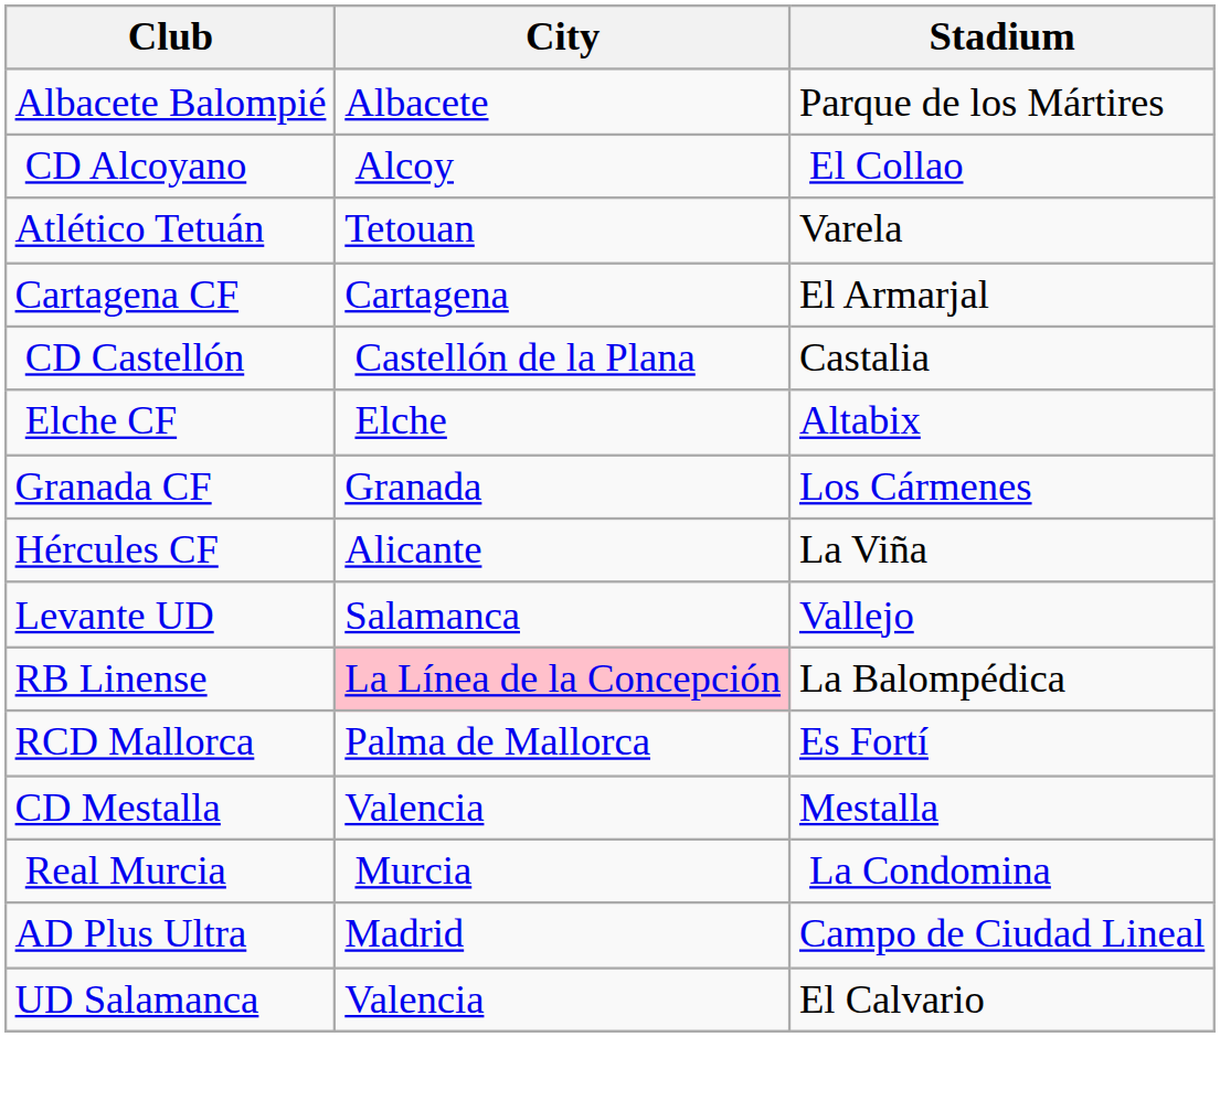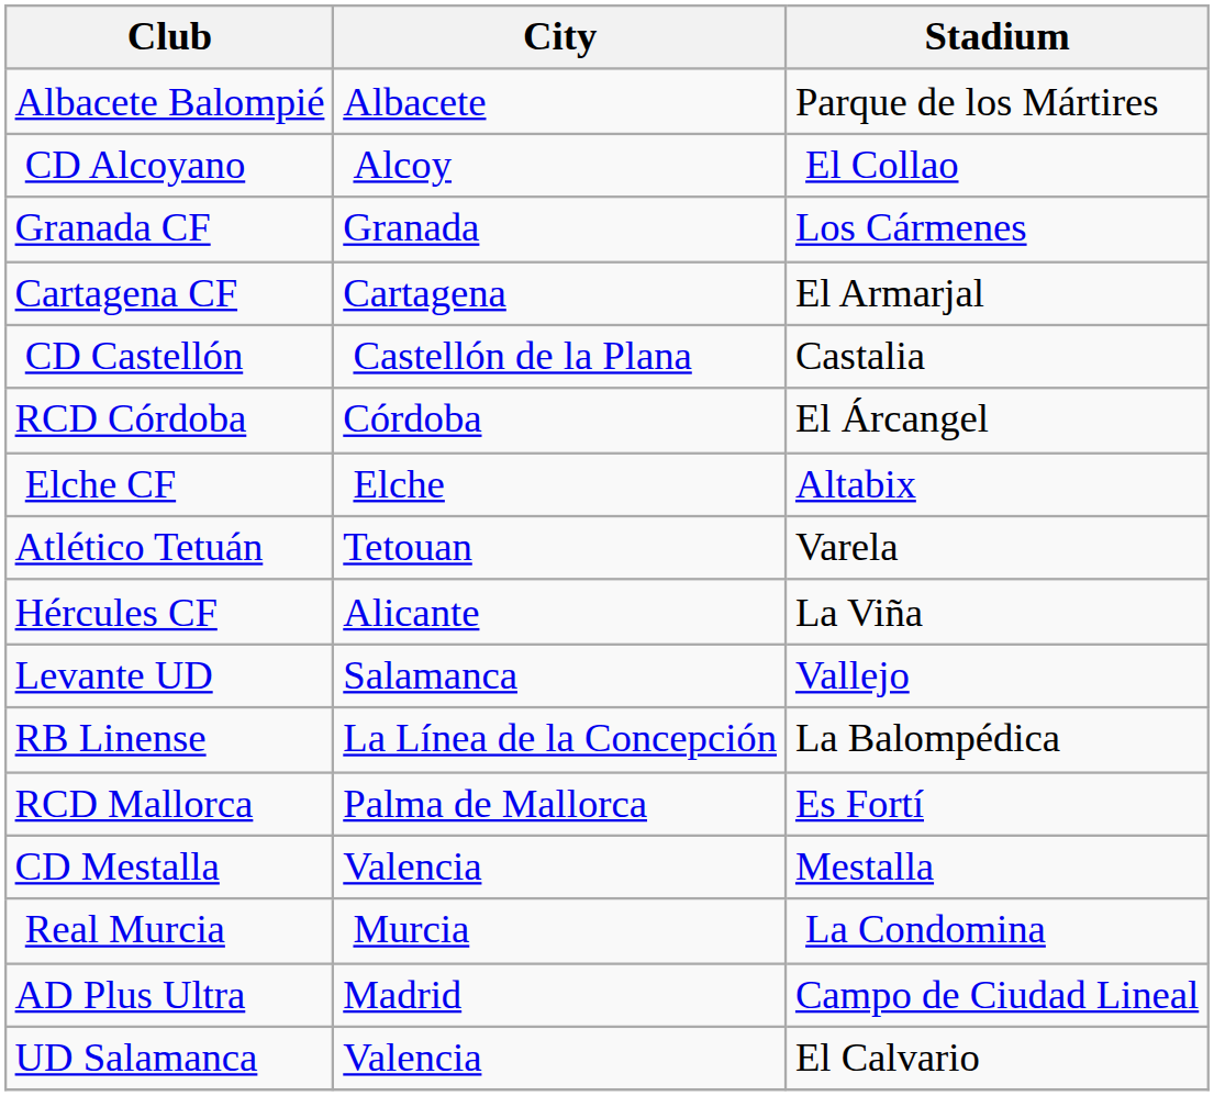rows swapped: Atlético Tetuán <-> Granada CF
+ row: RCD Córdoba | Córdoba | El Árcangel
RB Linense | City: pink background -> no background
